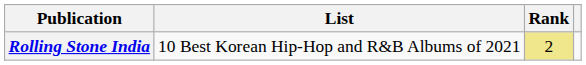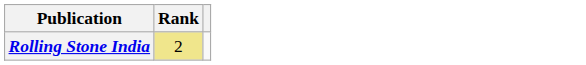- column: List | 10 Best Korean Hip-Hop and R&B Albums of 2021
